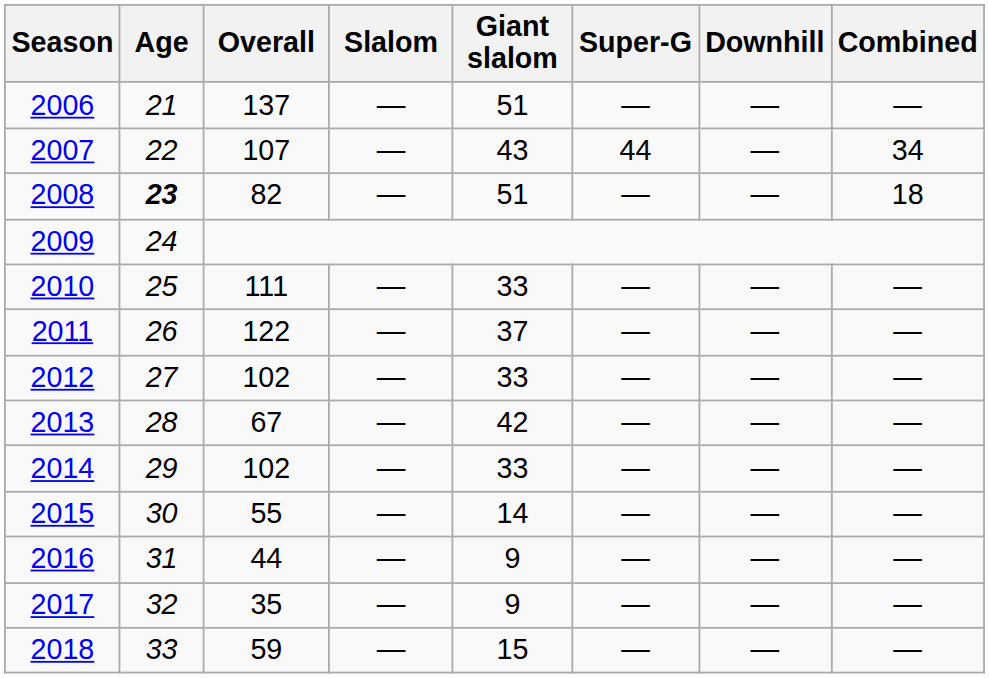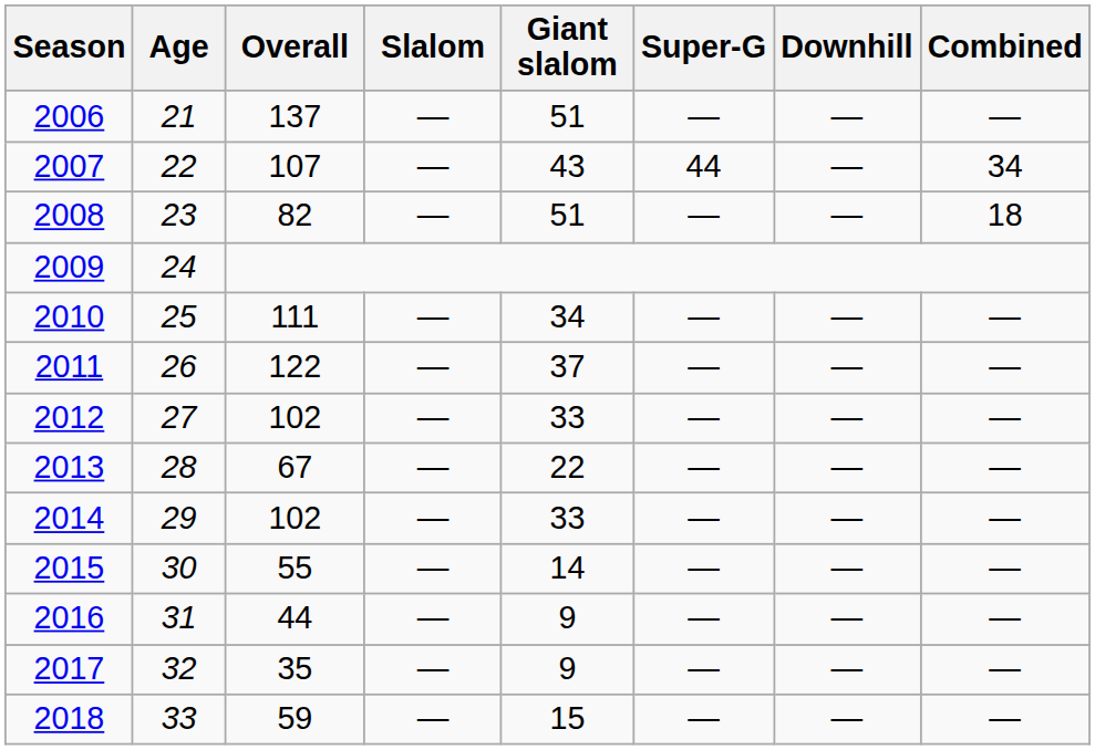2008 | Age: bold -> normal
2010 | Giant slalom: 33 -> 34
2013 | Giant slalom: 42 -> 22
